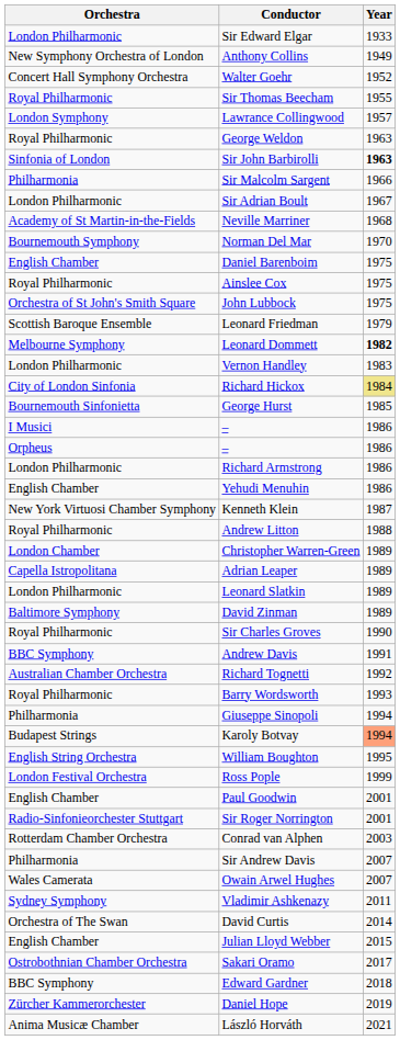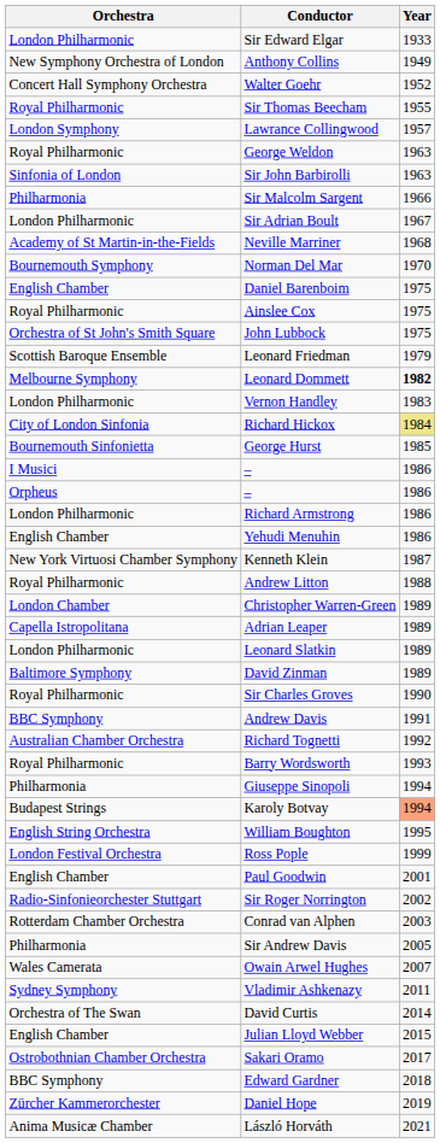Sir John Barbirolli | Year: bold -> normal
Sir Roger Norrington | Year: 2001 -> 2002
Sir Andrew Davis | Year: 2007 -> 2005
